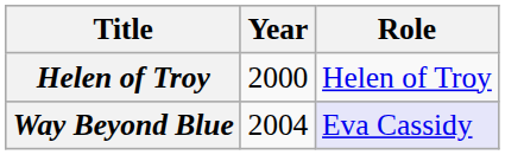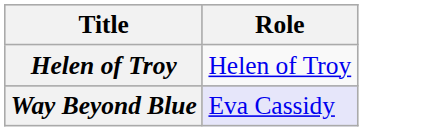- column: Year | 2000 | 2004
